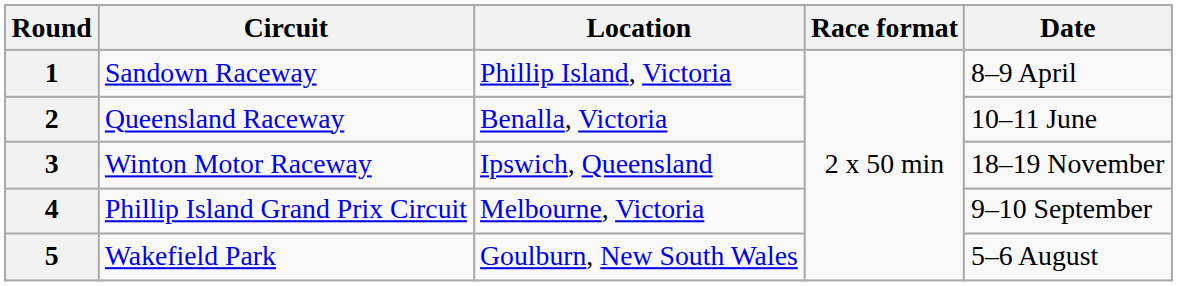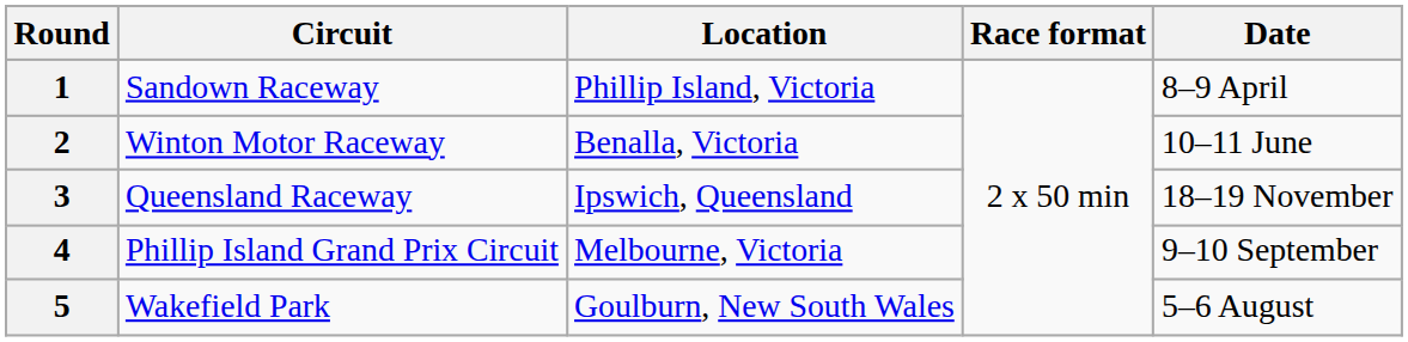2 | Circuit: Queensland Raceway -> Winton Motor Raceway
3 | Circuit: Winton Motor Raceway -> Queensland Raceway
